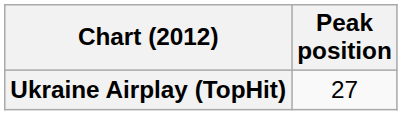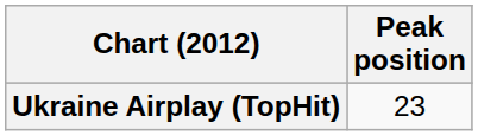Ukraine Airplay (TopHit) | Peak position: 27 -> 23
